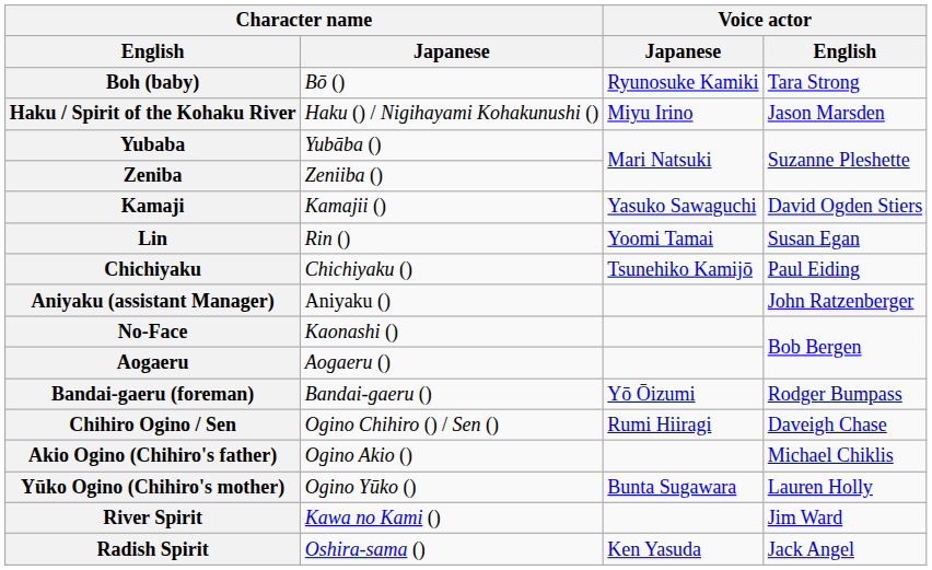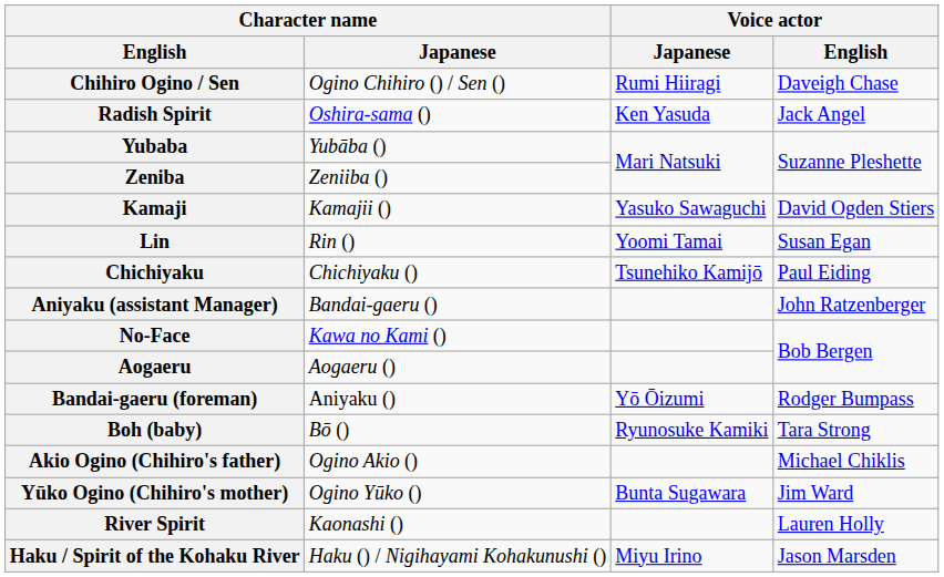rows swapped: Chihiro Ogino / Sen <-> Boh (baby)
rows swapped: Haku / Spirit of the Kohaku River <-> Radish Spirit
Aniyaku (assistant Manager) | Character name / Japanese: Aniyaku () -> Bandai-gaeru ()
No-Face | Character name / Japanese: Kaonashi () -> Kawa no Kami ()
Bandai-gaeru (foreman) | Character name / Japanese: Bandai-gaeru () -> Aniyaku ()
Yūko Ogino (Chihiro's mother) | Voice actor / English: Lauren Holly -> Jim Ward
River Spirit | Character name / Japanese: Kawa no Kami () -> Kaonashi ()
River Spirit | Voice actor / English: Jim Ward -> Lauren Holly
